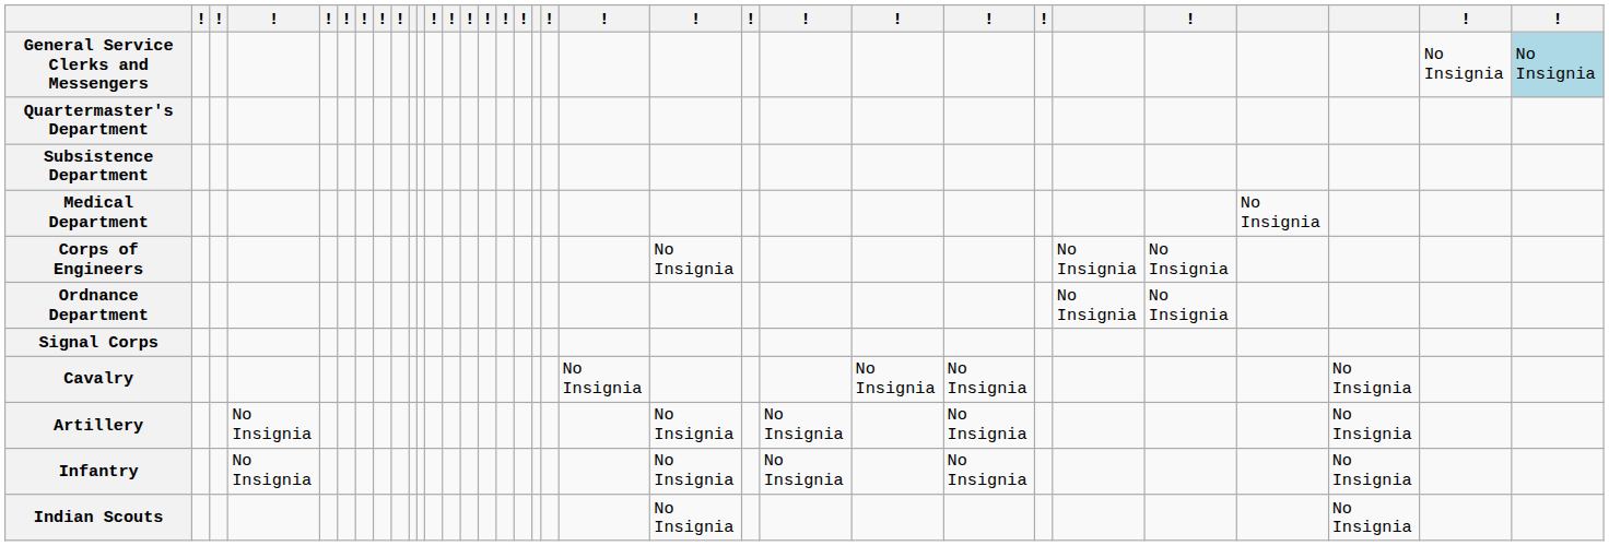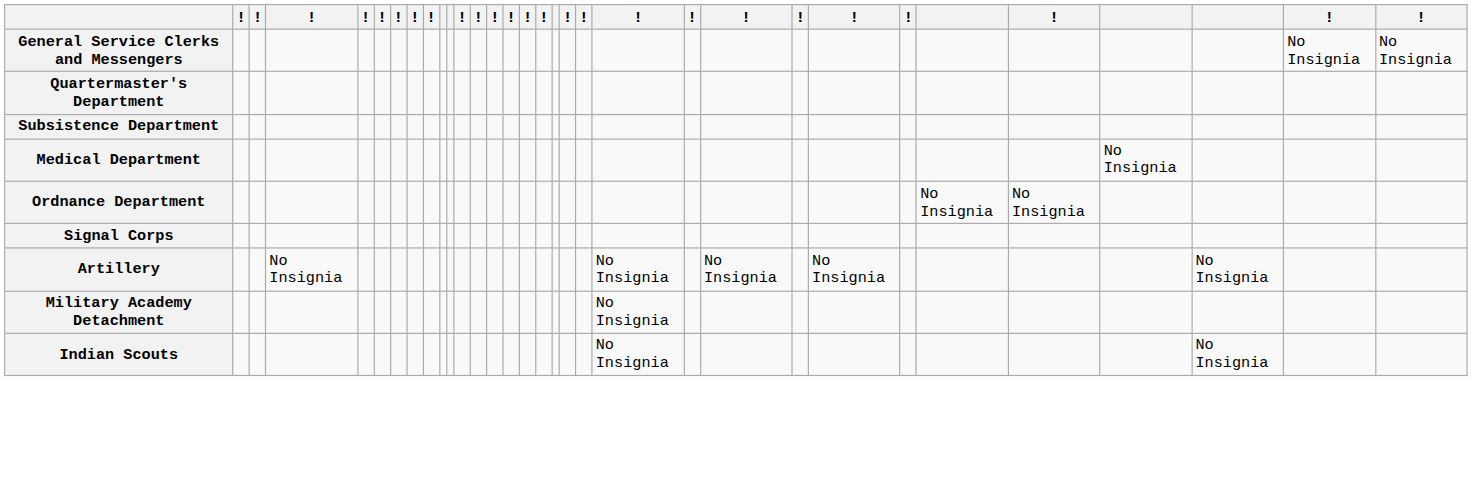General Service Clerks and Messengers | column 32: lightblue background -> no background
- row: Corps of Engineers | No Insignia | No Insignia | No Insignia
- row: Cavalry | No Insignia | No Insignia | No Insignia | No Insignia
- row: Infantry | No Insignia | No Insignia | No Insignia | No Insignia | No Insignia
+ row: Military Academy Detachment | No Insignia
